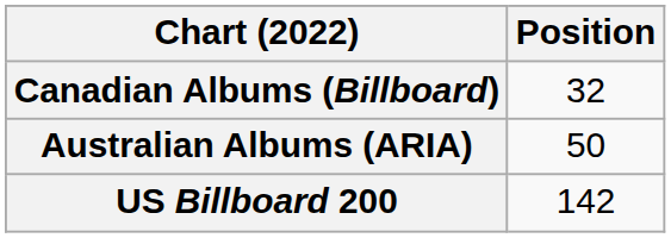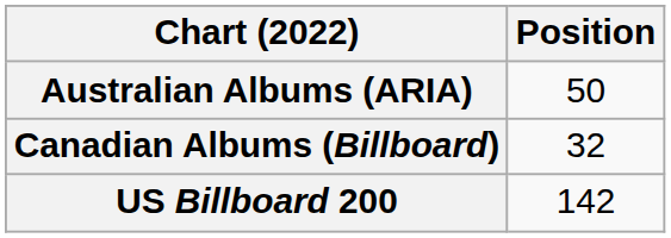rows swapped: Australian Albums (ARIA) <-> Canadian Albums (Billboard)
